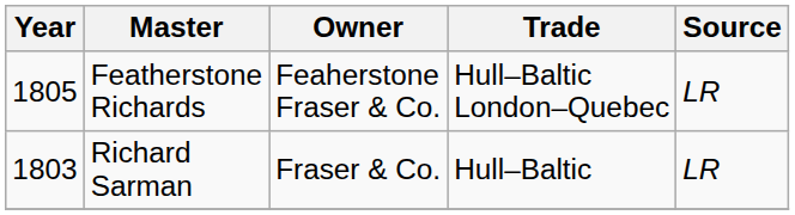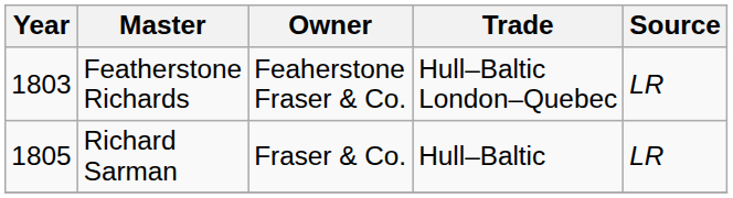Featherstone Richards | Year: 1805 -> 1803
Richard Sarman | Year: 1803 -> 1805
